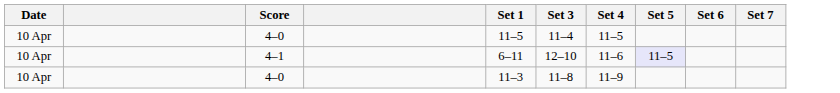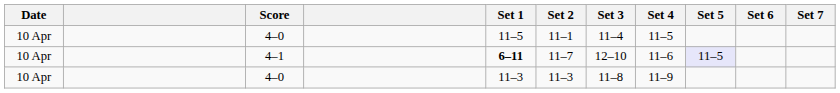+ column: Set 2 | 11–1 | 11–7 | 11–3
4–1 | Set 1: normal -> bold
